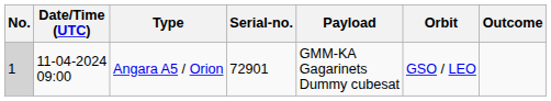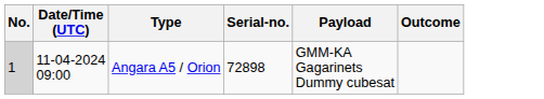- column: Orbit | GSO / LEO
Angara A5 / Orion | Serial-no.: 72901 -> 72898
